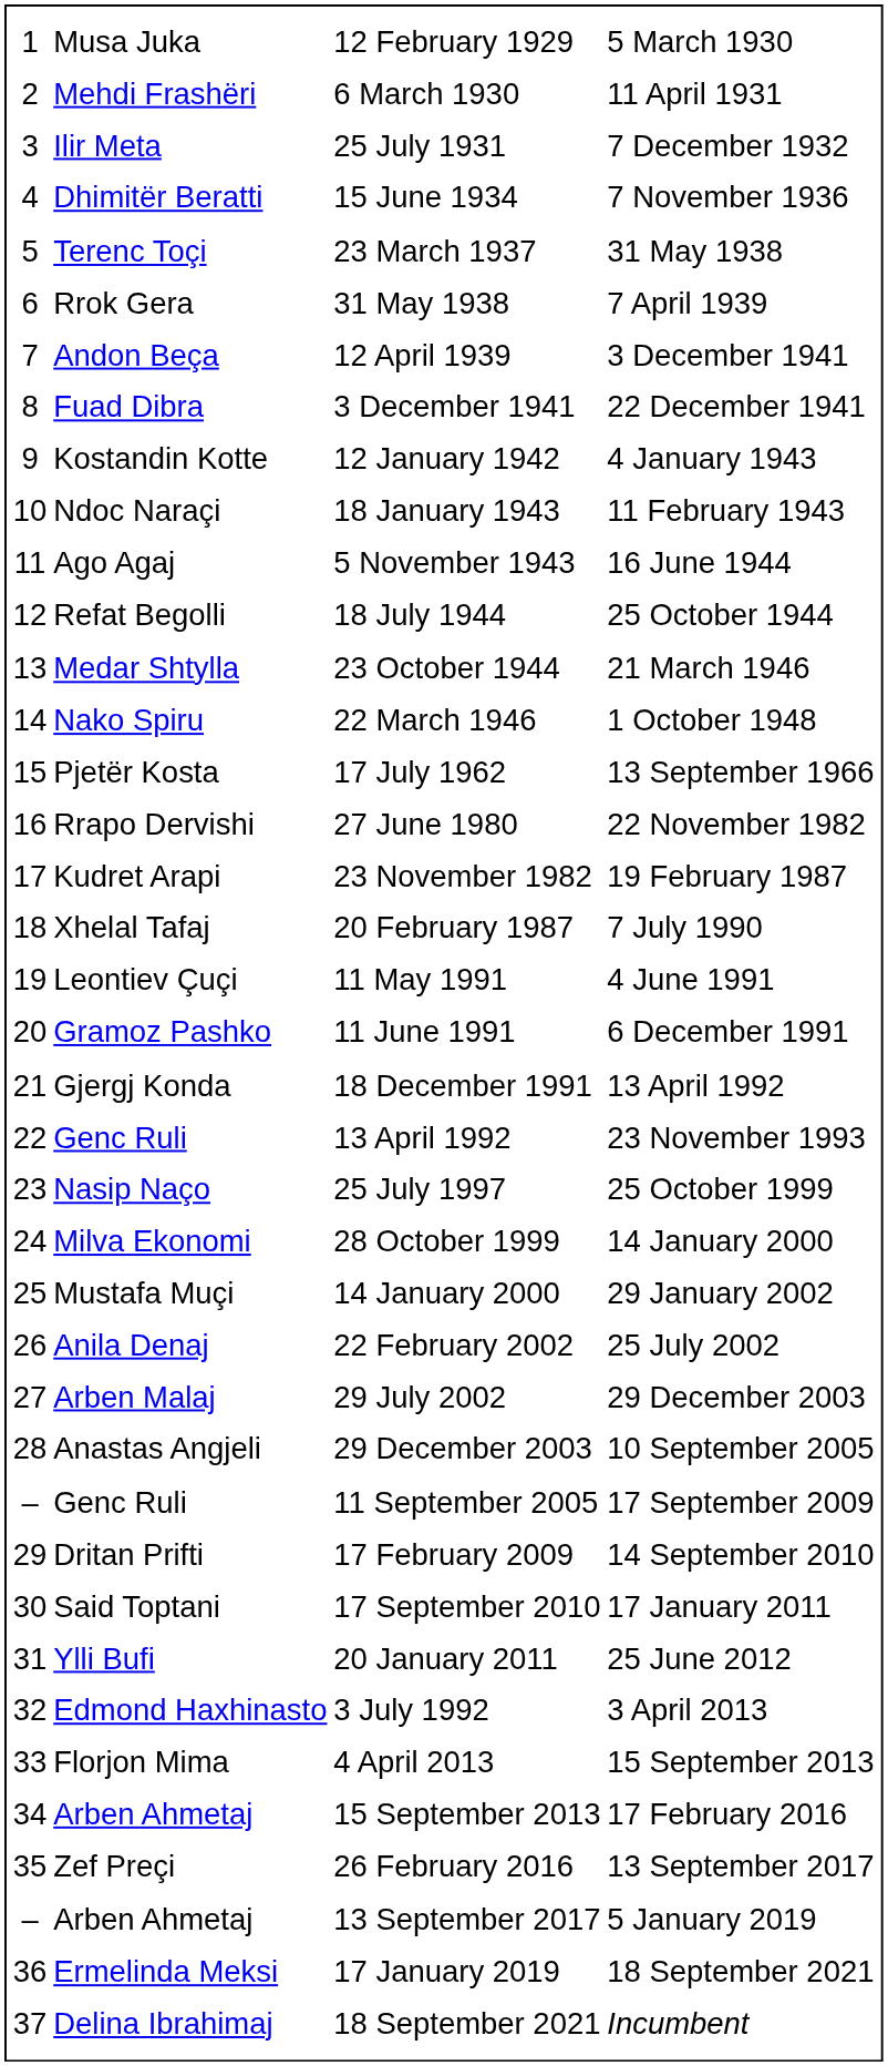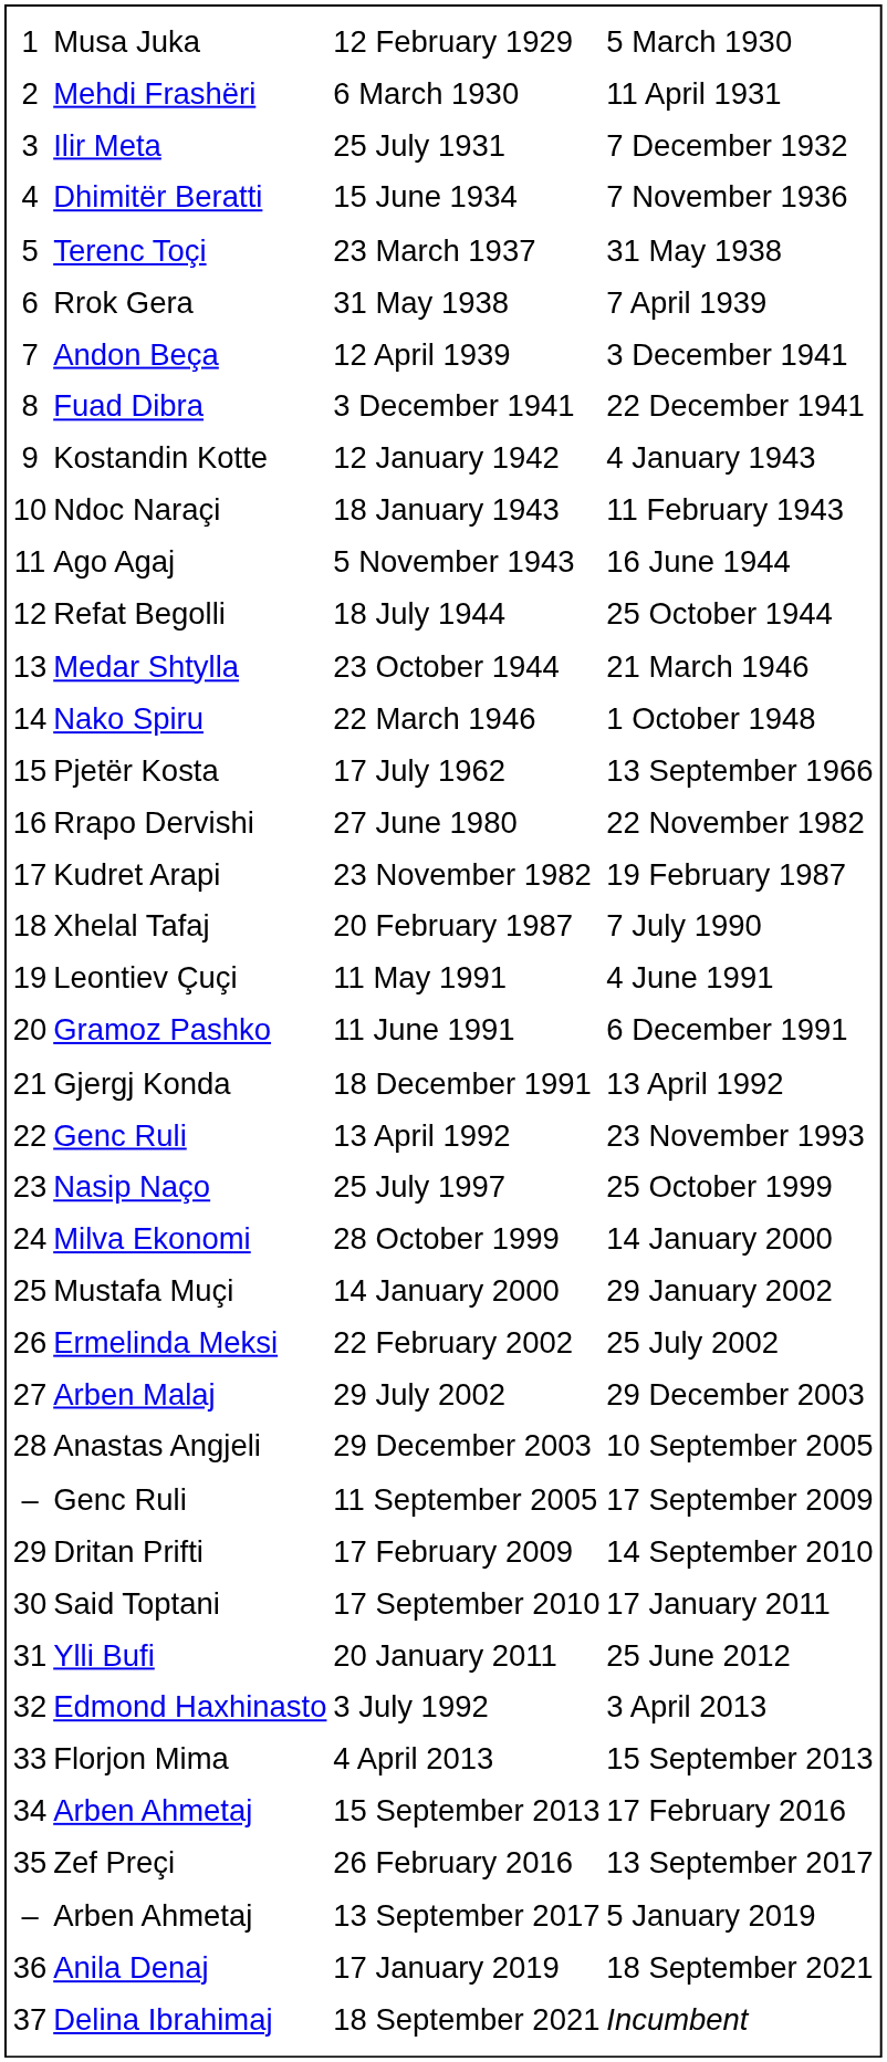22 February 2002 | column 2: Anila Denaj -> Ermelinda Meksi
17 January 2019 | column 2: Ermelinda Meksi -> Anila Denaj
